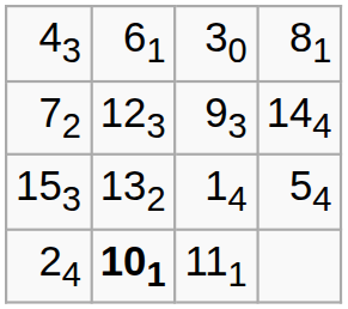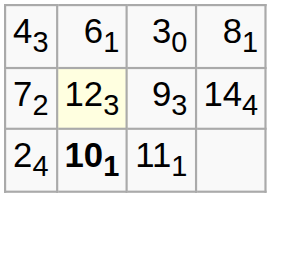72 | column 2: no background -> lightyellow background
- row: 153 | 132 | 14 | 54
